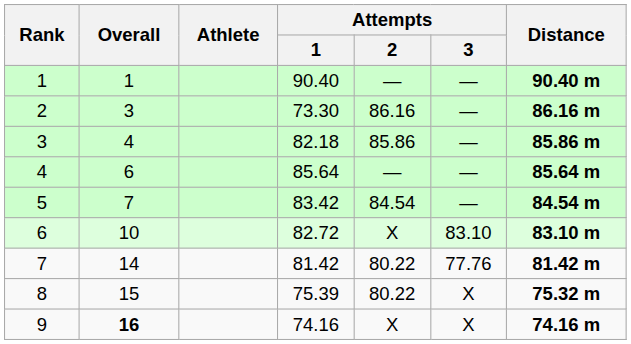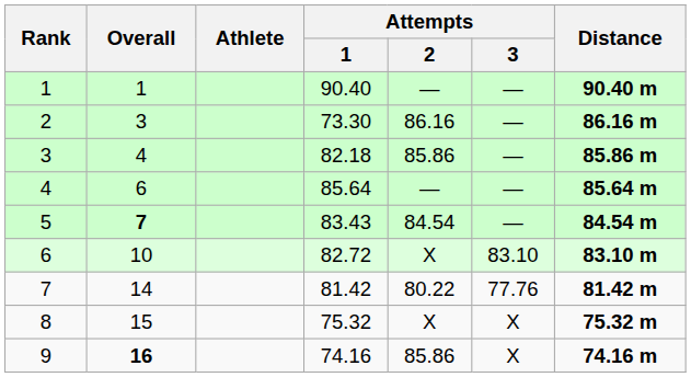5 | Overall: normal -> bold
5 | Attempts / 1: 83.42 -> 83.43
8 | Attempts / 1: 75.39 -> 75.32
8 | Attempts / 2: 80.22 -> X
9 | Attempts / 2: X -> 85.86
